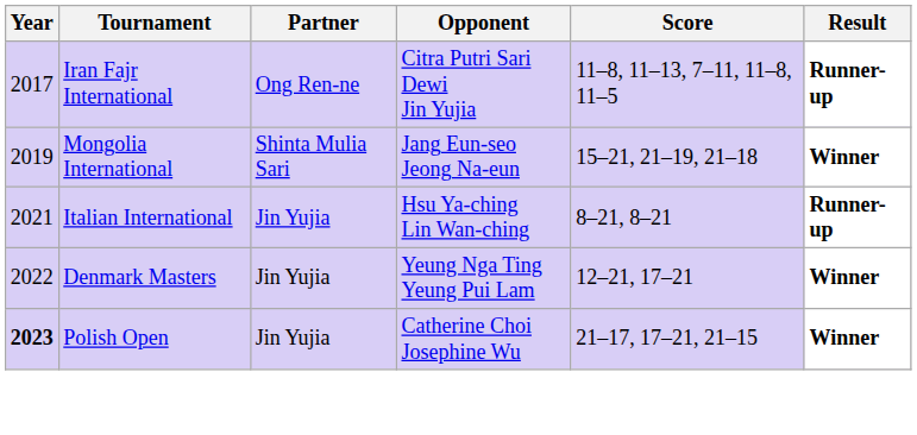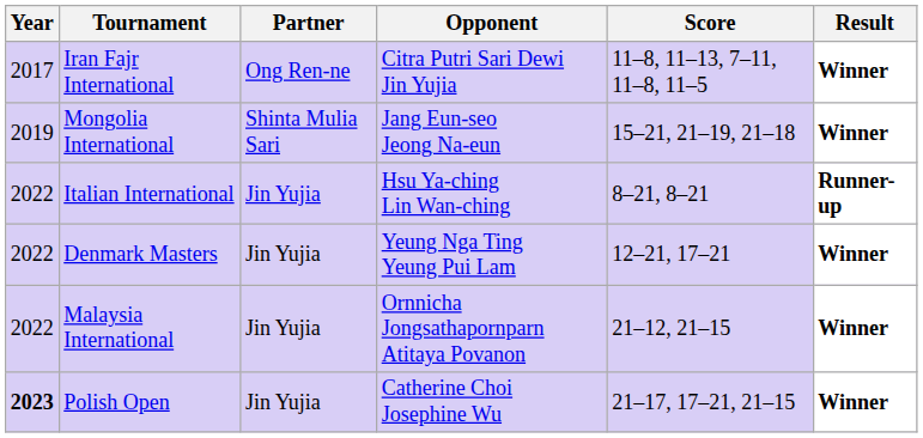Iran Fajr International | Result: Runner-up -> Winner
Italian International | Year: 2021 -> 2022
+ row: 2022 | Malaysia International | Jin Yujia | Ornnicha Jongsathapornparn Atitaya Povanon | 21–12, 21–15 | Winner
